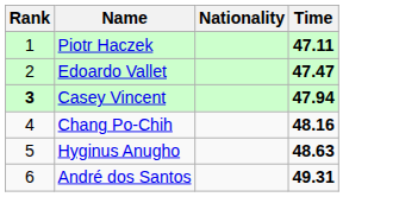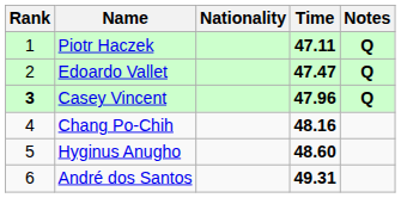+ column: Notes | Q | Q | Q
Casey Vincent | Time: 47.94 -> 47.96
Hyginus Anugho | Time: 48.63 -> 48.60
